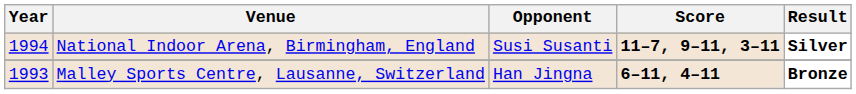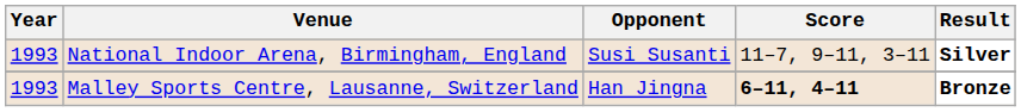National Indoor Arena, Birmingham, England | Year: 1994 -> 1993
National Indoor Arena, Birmingham, England | Score: bold -> normal
